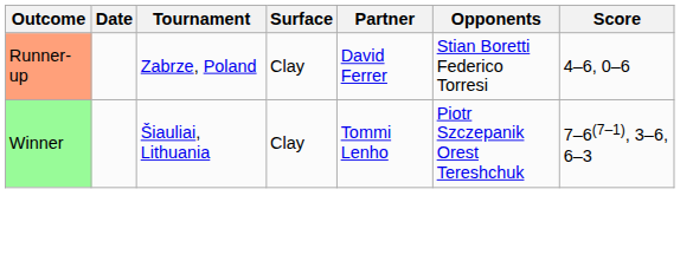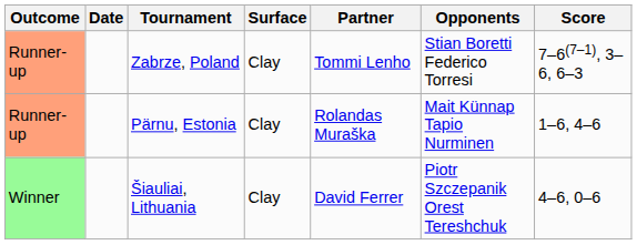Zabrze, Poland | Partner: David Ferrer -> Tommi Lenho
Zabrze, Poland | Score: 4–6, 0–6 -> 7–6(7–1), 3–6, 6–3
+ row: Runner-up | Pärnu, Estonia | Clay | Rolandas Muraška | Mait Künnap Tapio Nurminen | 1–6, 4–6
Šiauliai, Lithuania | Partner: Tommi Lenho -> David Ferrer
Šiauliai, Lithuania | Score: 7–6(7–1), 3–6, 6–3 -> 4–6, 0–6
